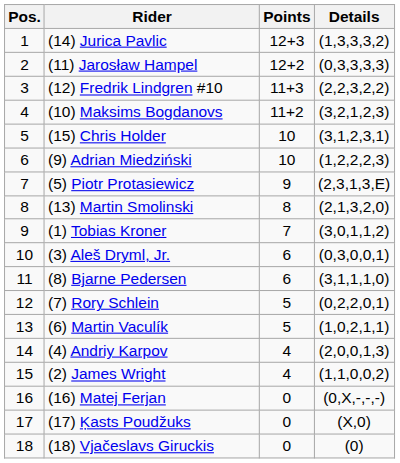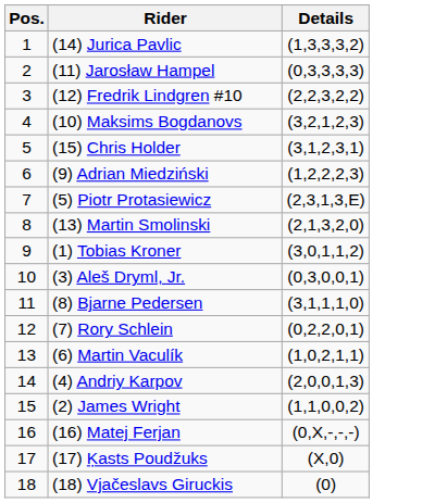- column: Points | 12+3 | 12+2 | 11+3 | 11+2 | 10 | 10 | 9 | 8 | 7 | 6 | 6 | 5 | 5 | 4 | 4 | 0 | 0 | 0
